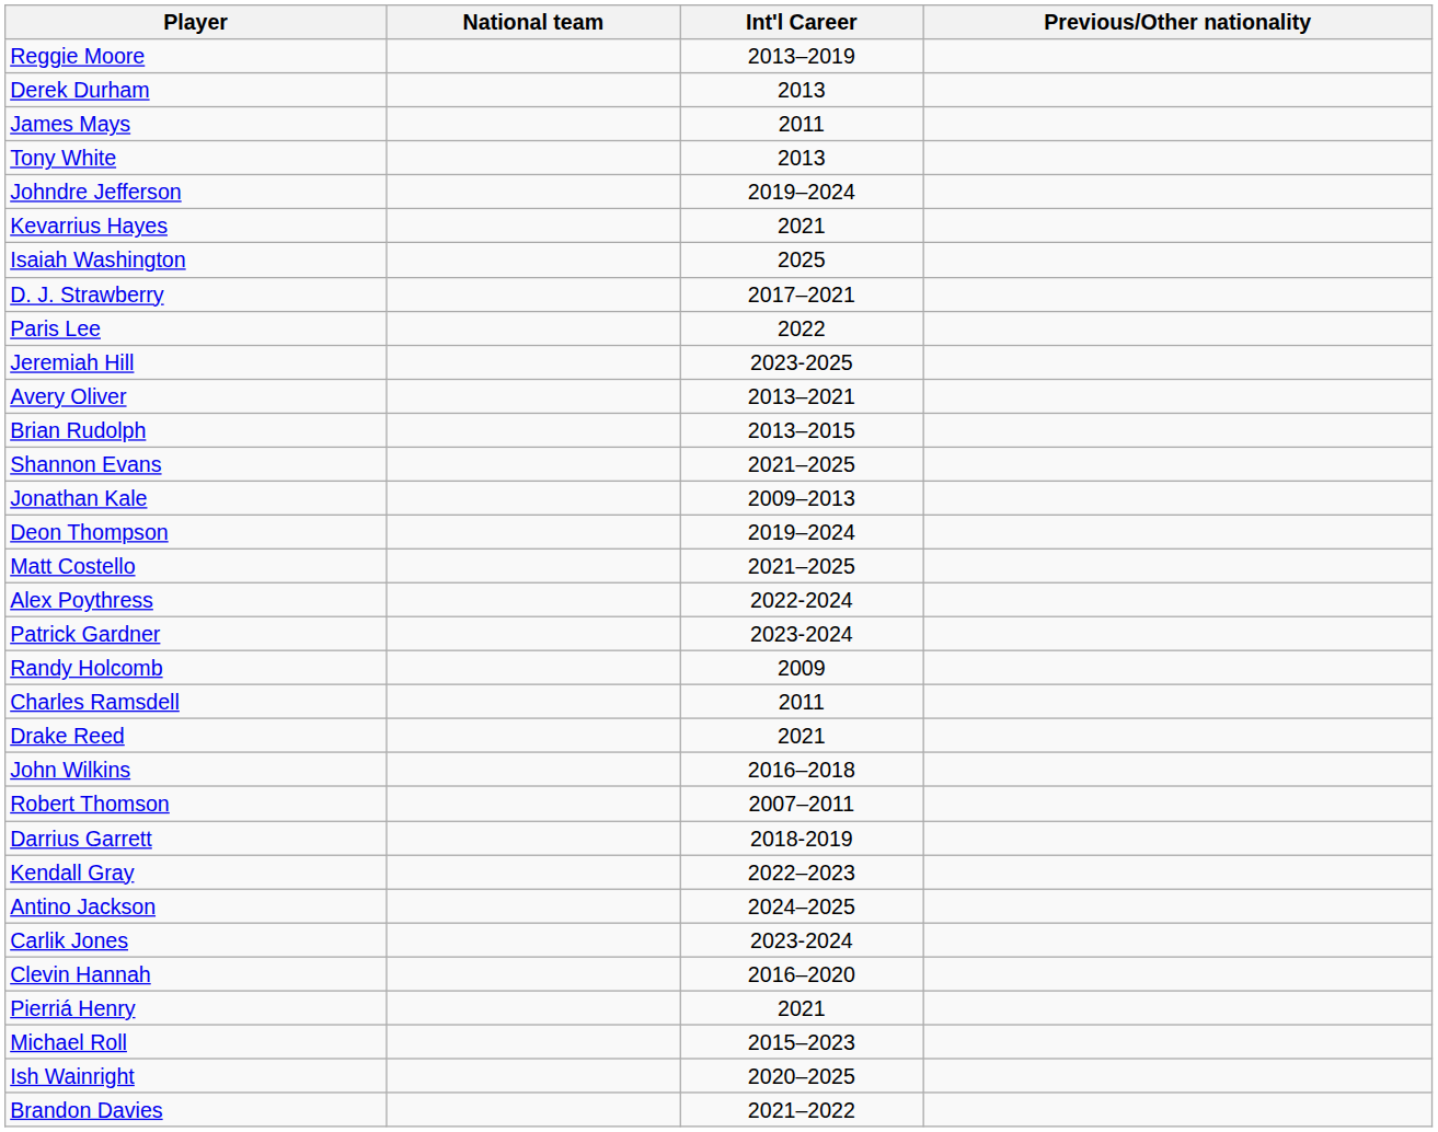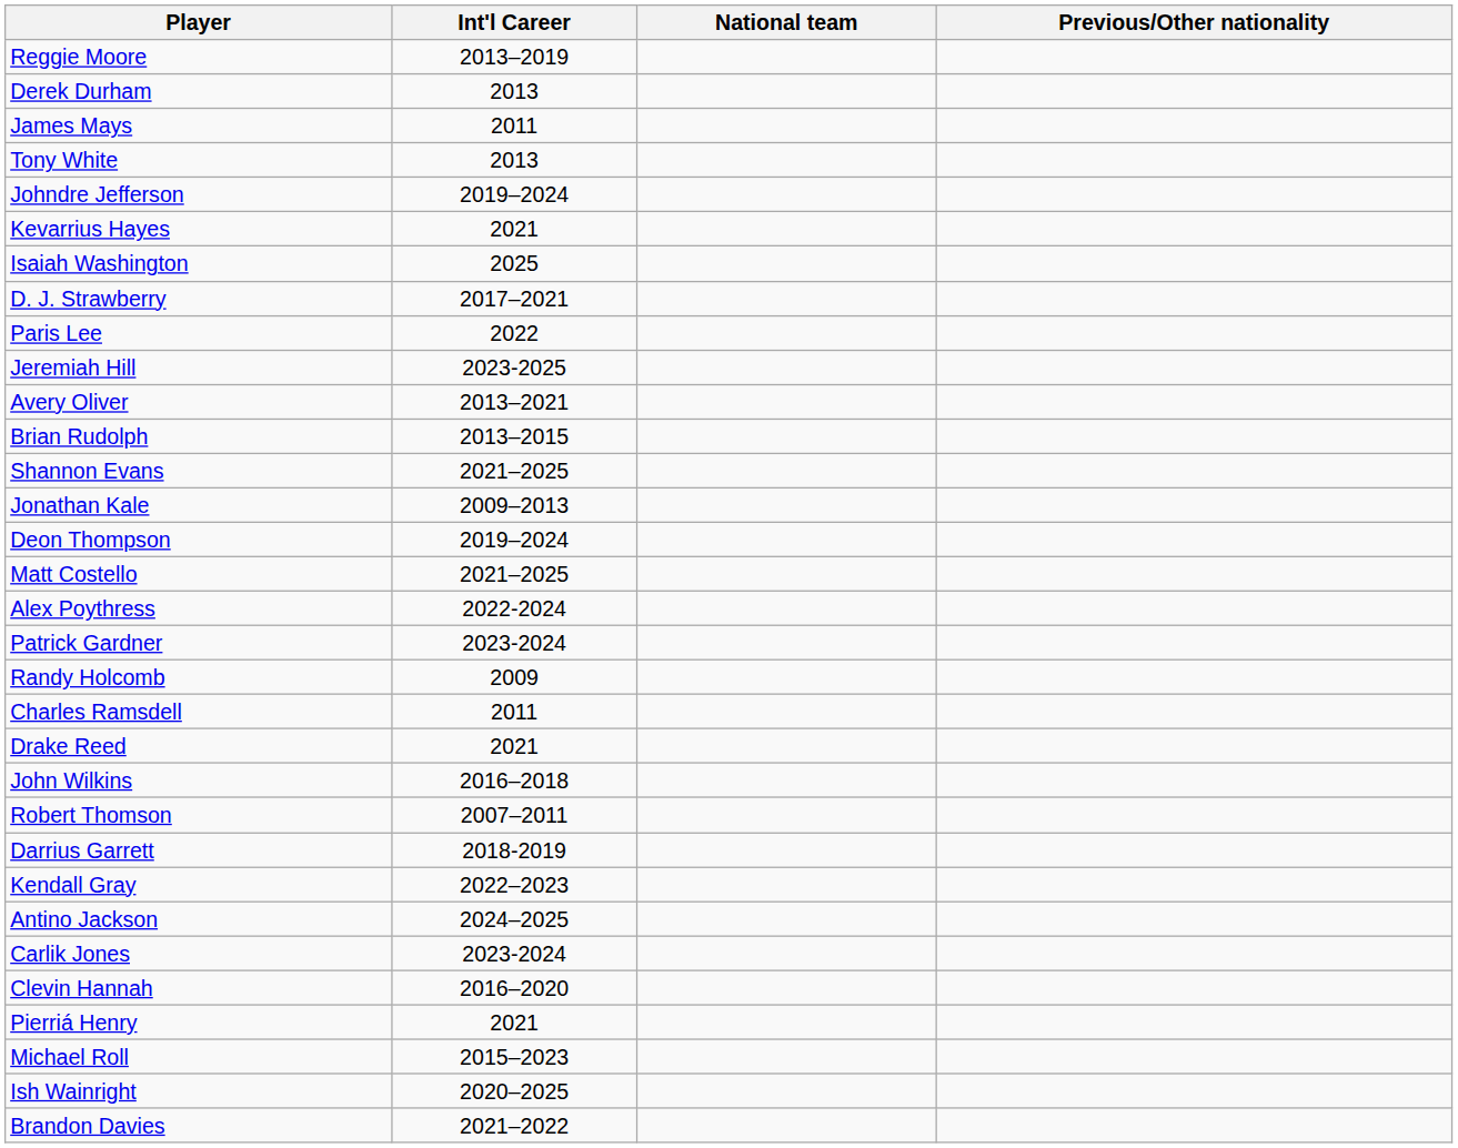columns swapped: Int'l Career <-> National team
